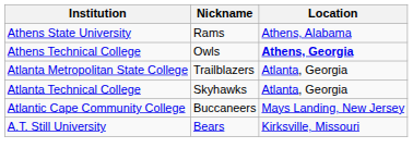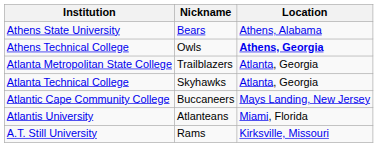Athens State University | Nickname: Rams -> Bears
+ row: Atlantis University | Atlanteans | Miami, Florida
A.T. Still University | Nickname: Bears -> Rams
